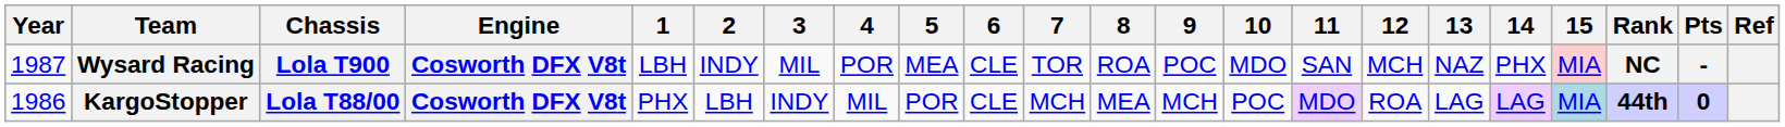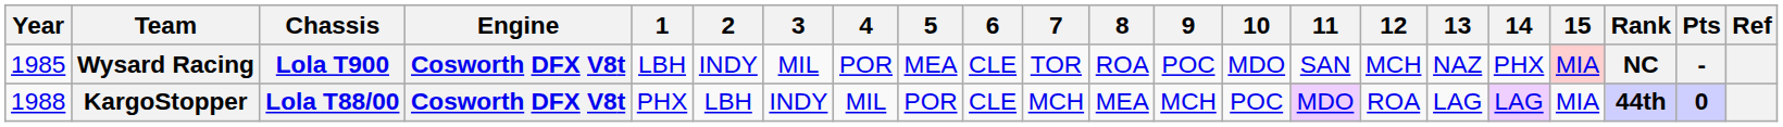Wysard Racing | Year: 1987 -> 1985
KargoStopper | Year: 1986 -> 1988
KargoStopper | 15: lightblue background -> no background
